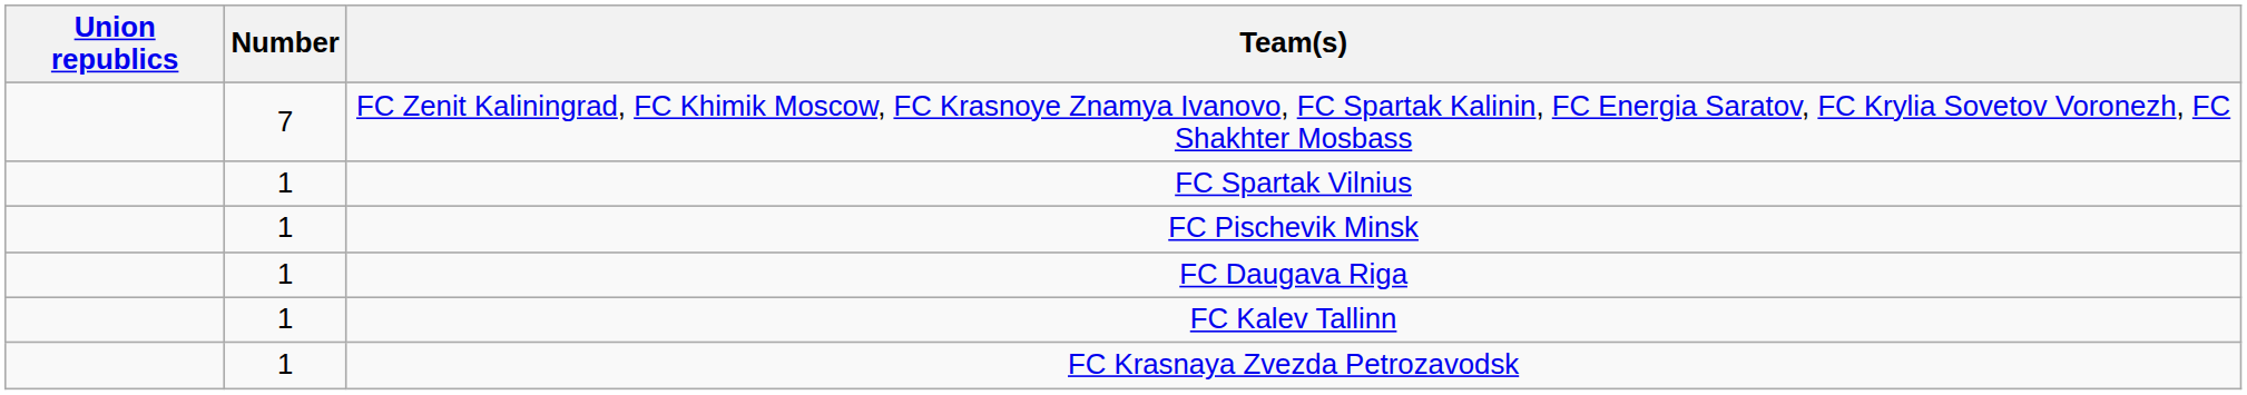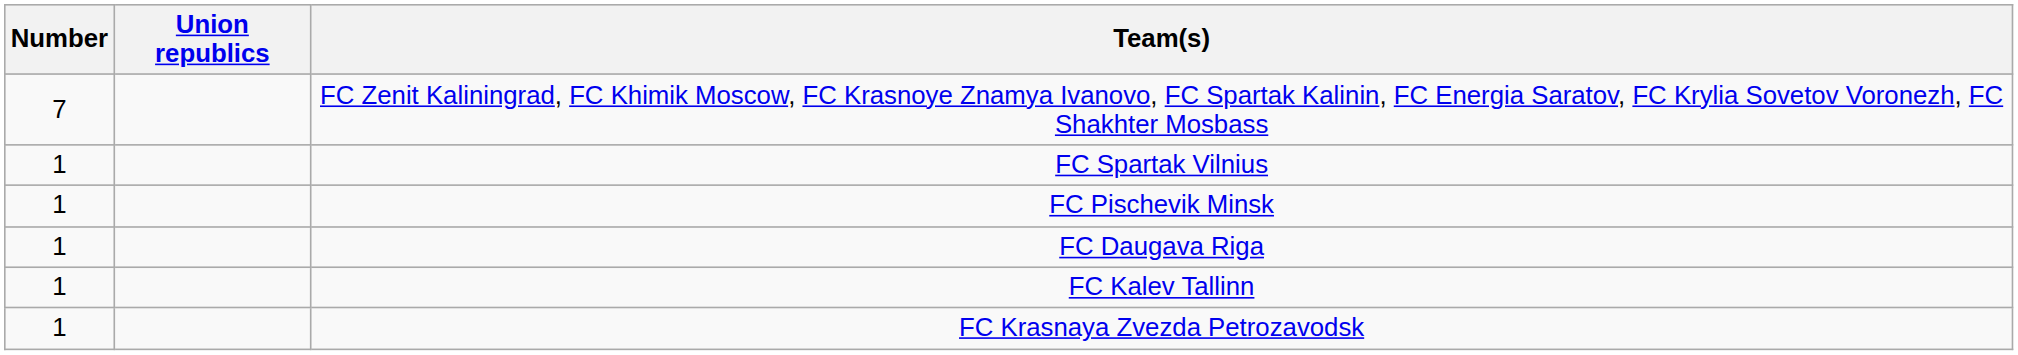columns swapped: Number <-> Union republics
